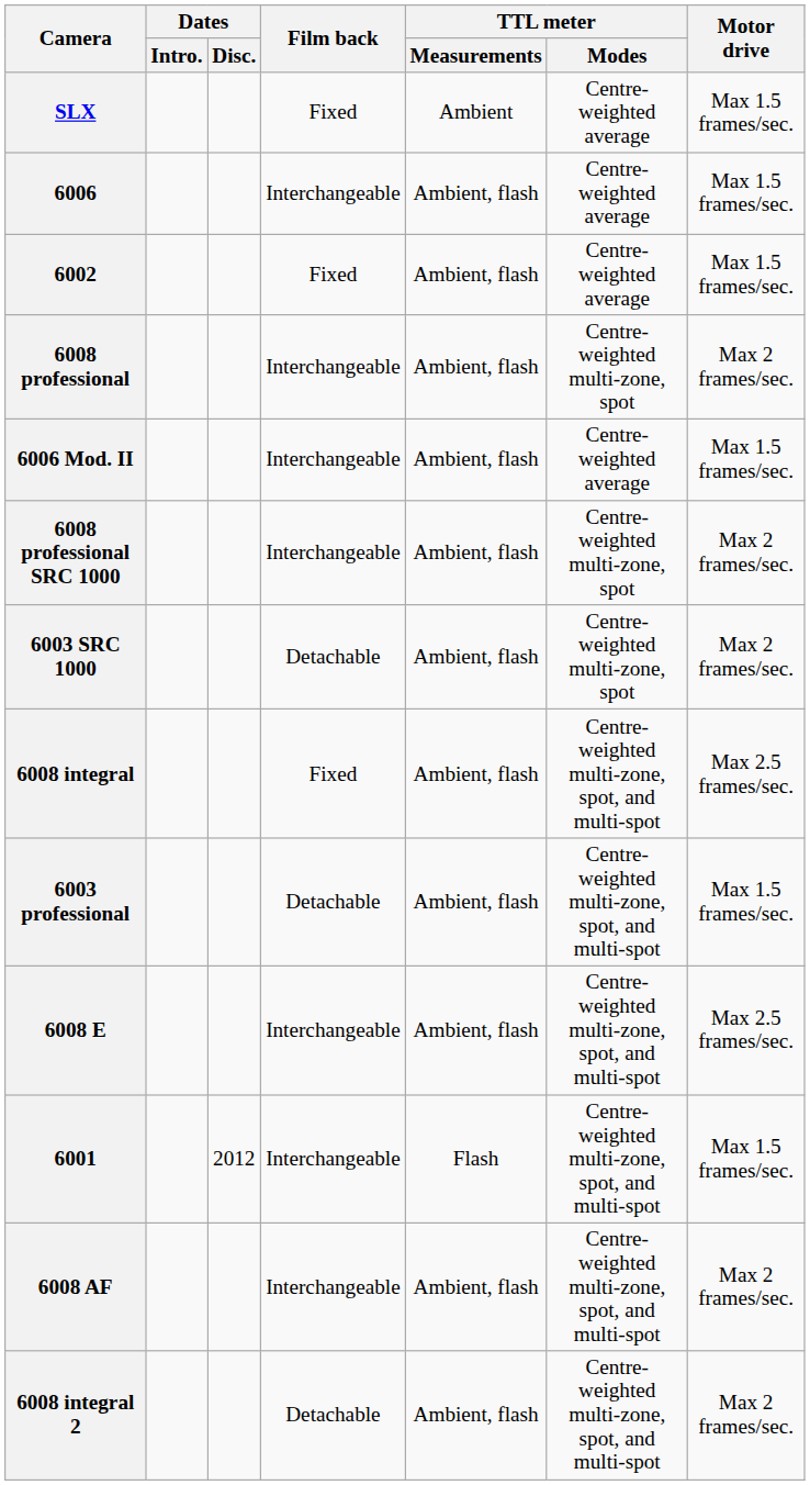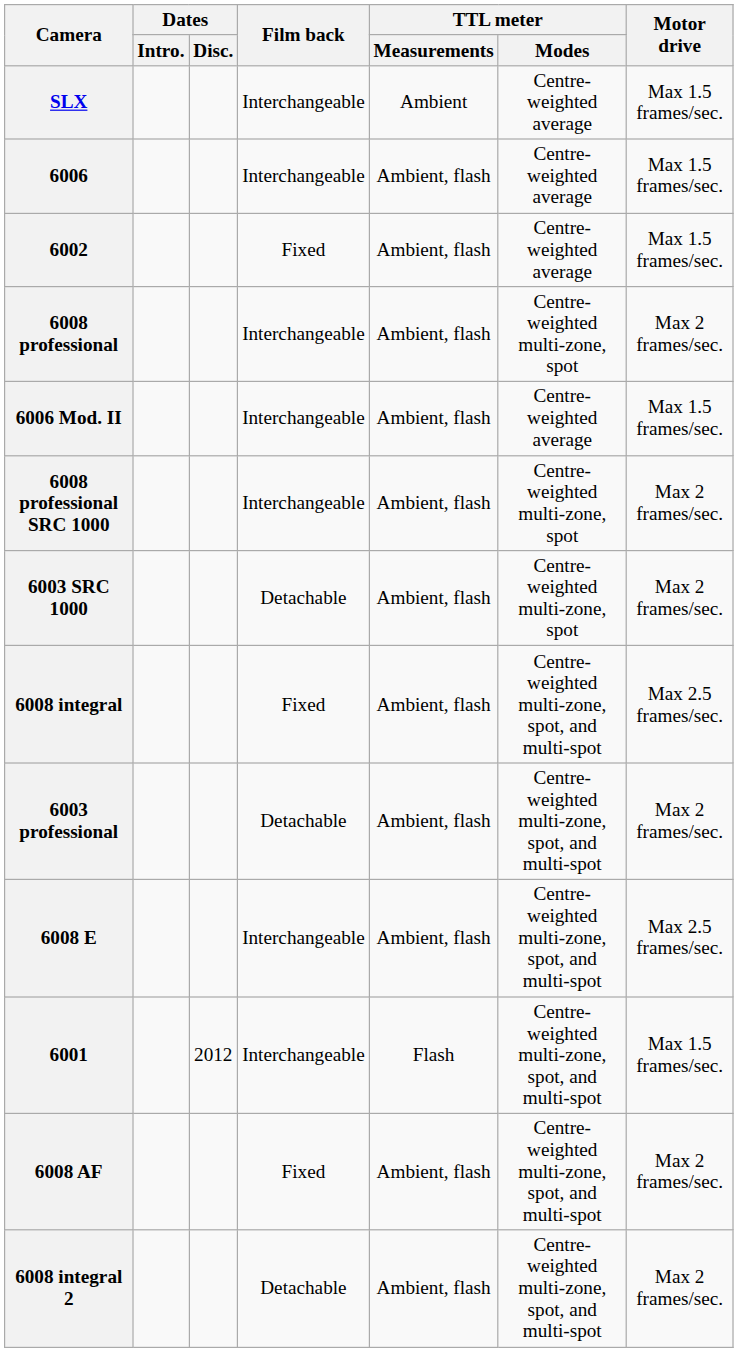SLX | Film back: Fixed -> Interchangeable
6003 professional | Motor drive: Max 1.5 frames/sec. -> Max 2 frames/sec.
6008 AF | Film back: Interchangeable -> Fixed
